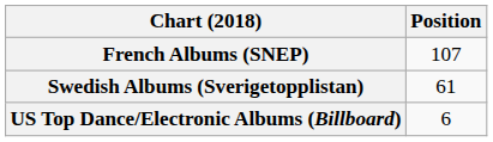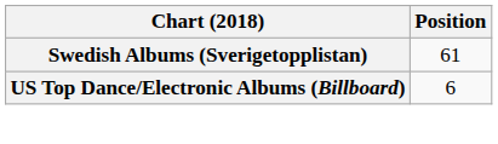- row: French Albums (SNEP) | 107
